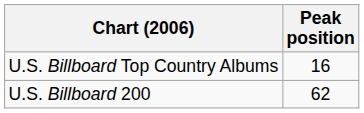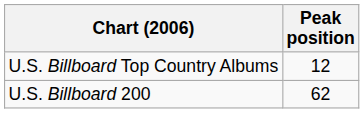U.S. Billboard Top Country Albums | Peak position: 16 -> 12
